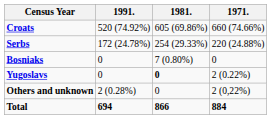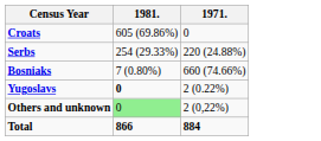- column: 1991. | 520 (74.92%) | 172 (24.78%) | 0 | 0 | 2 (0.28%) | 694
Croats | 1971.: 660 (74.66%) -> 0
Bosniaks | 1971.: 0 -> 660 (74.66%)
Others and unknown | 1981.: no background -> lightgreen background
